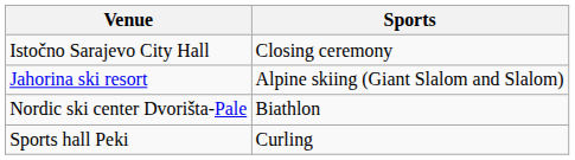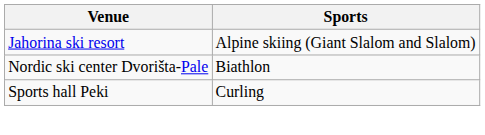- row: Istočno Sarajevo City Hall | Closing ceremony
